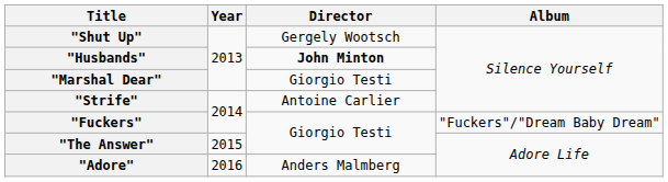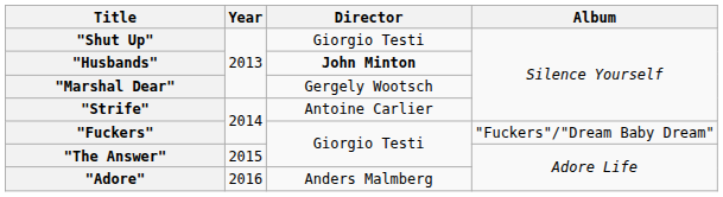"Shut Up" | Director: Gergely Wootsch -> Giorgio Testi
"Marshal Dear" | Director: Giorgio Testi -> Gergely Wootsch
